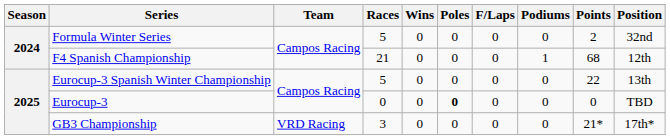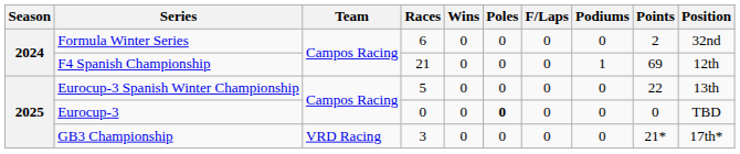Formula Winter Series | Races: 5 -> 6
F4 Spanish Championship | Points: 68 -> 69
